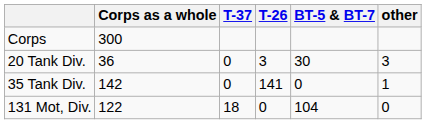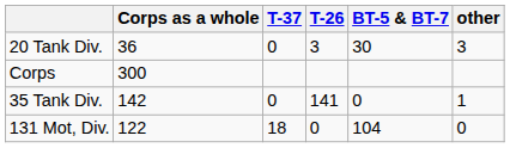rows swapped: Corps <-> 20 Tank Div.
